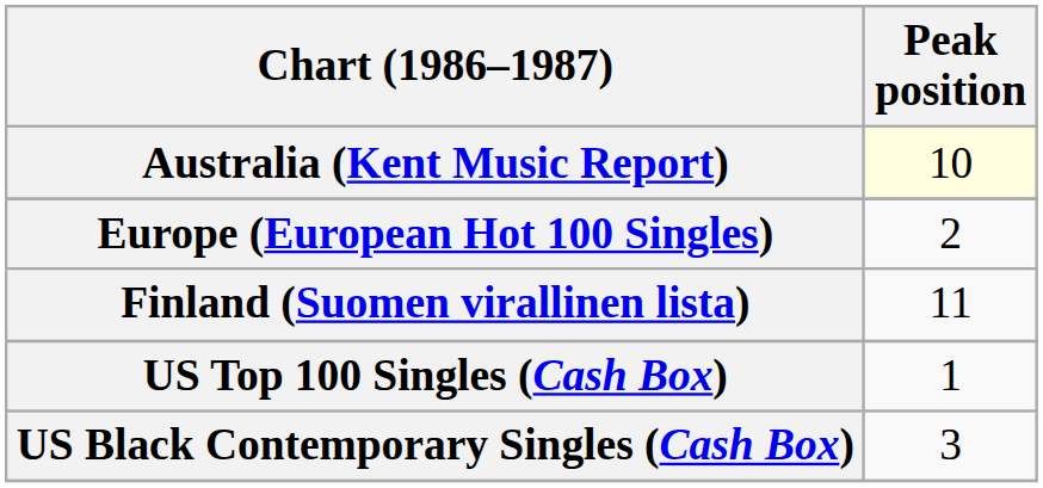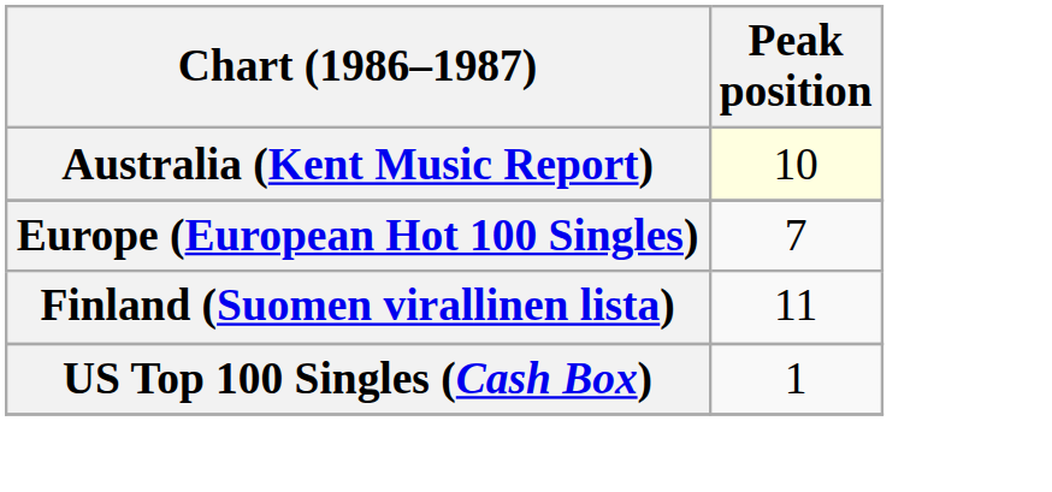Europe (European Hot 100 Singles) | Peak position: 2 -> 7
- row: US Black Contemporary Singles (Cash Box) | 3
